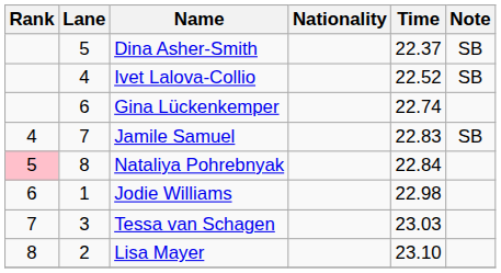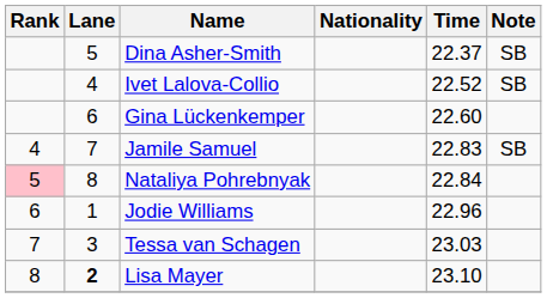Gina Lückenkemper | Time: 22.74 -> 22.60
Jodie Williams | Time: 22.98 -> 22.96
Lisa Mayer | Lane: normal -> bold
